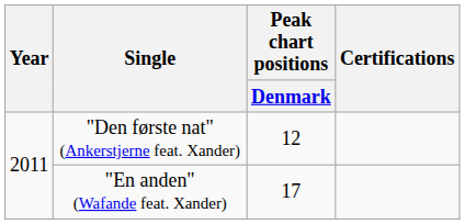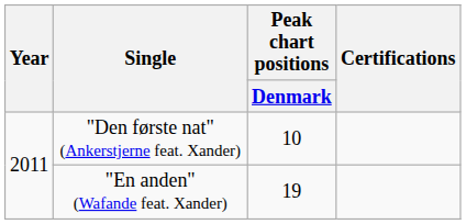"Den første nat" (Ankerstjerne feat. Xander) | Peak chart positions / Denmark: 12 -> 10
"En anden" (Wafande feat. Xander) | Peak chart positions / Denmark: 17 -> 19
